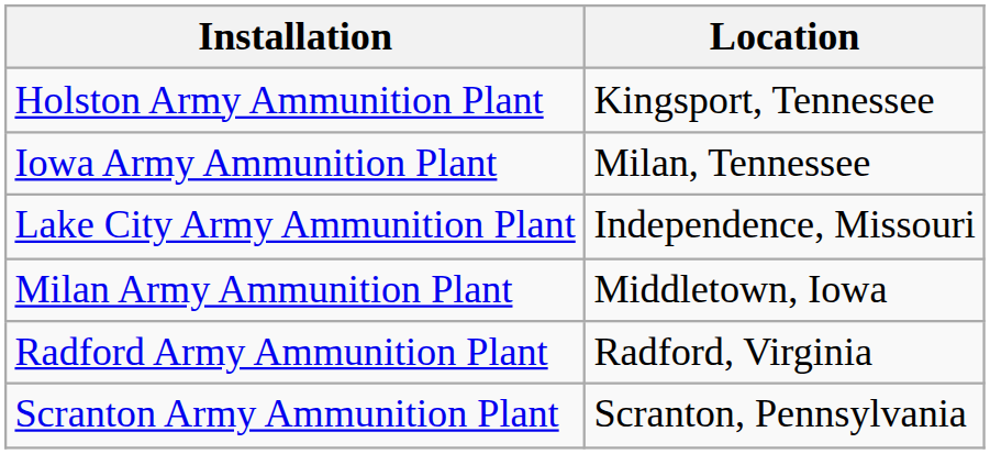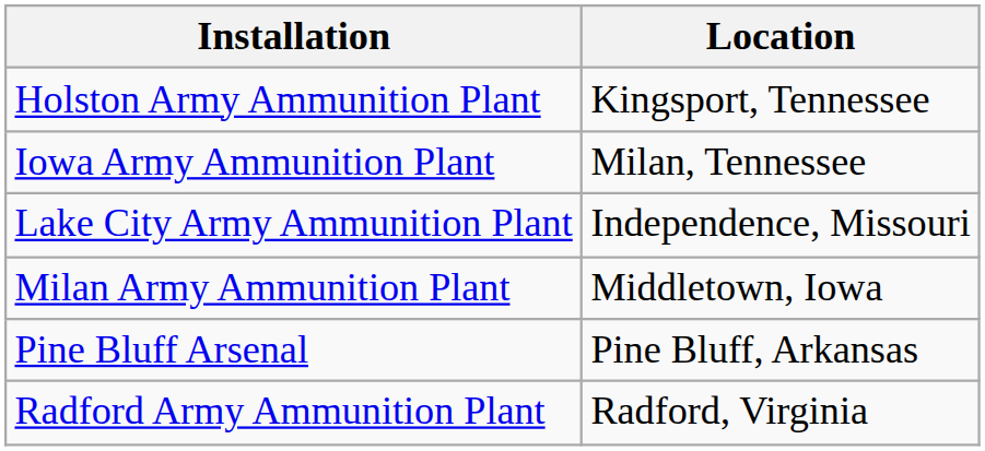+ row: Pine Bluff Arsenal | Pine Bluff, Arkansas
- row: Scranton Army Ammunition Plant | Scranton, Pennsylvania
